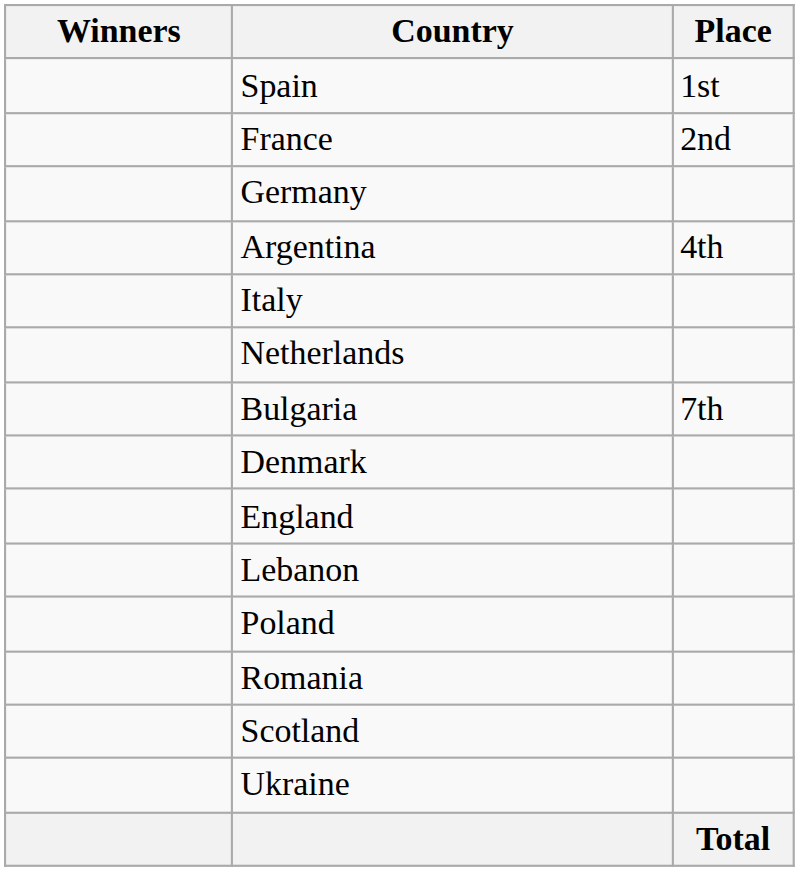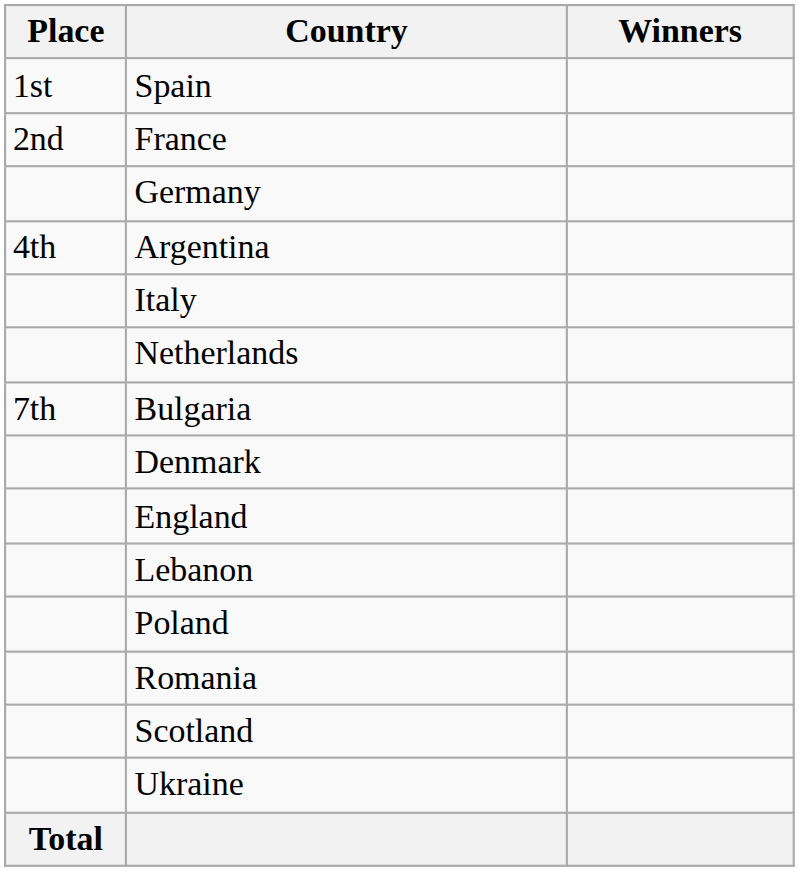columns swapped: Place <-> Winners
